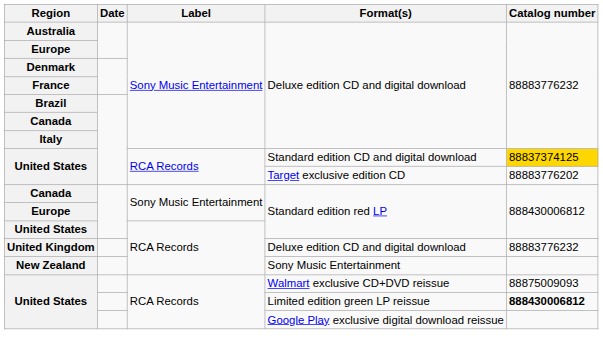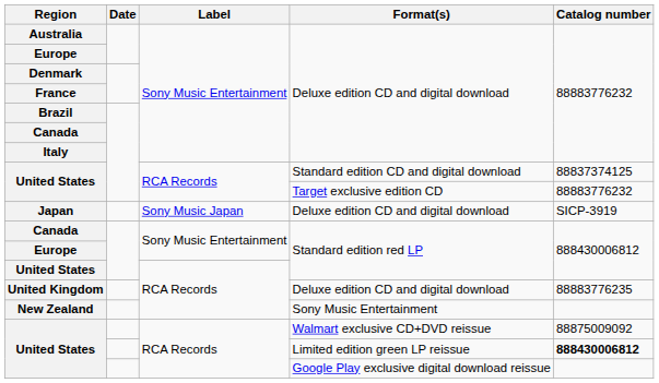United States / Standard edition CD and digital download | Catalog number: gold background -> no background
United States / Target exclusive edition CD | Catalog number: 88883776202 -> 88883776232
+ row: Japan | Sony Music Japan | Deluxe edition CD and digital download | SICP-3919
United Kingdom | Catalog number: 88883776232 -> 88883776235
United States / Walmart exclusive CD+DVD reissue | Catalog number: 88875009093 -> 88875009092
